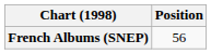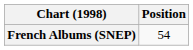French Albums (SNEP) | Position: 56 -> 54
